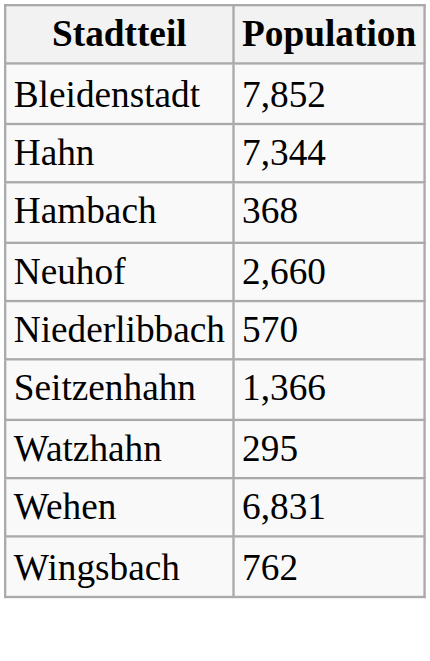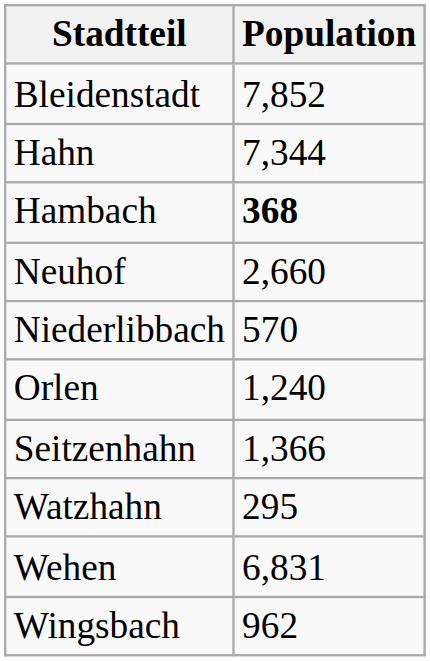Hambach | Population: normal -> bold
+ row: Orlen | 1,240
Wingsbach | Population: 762 -> 962
